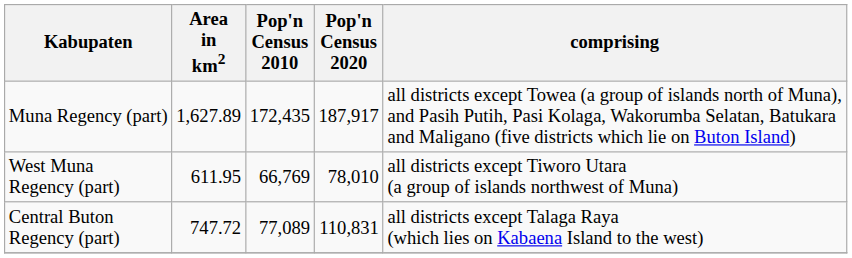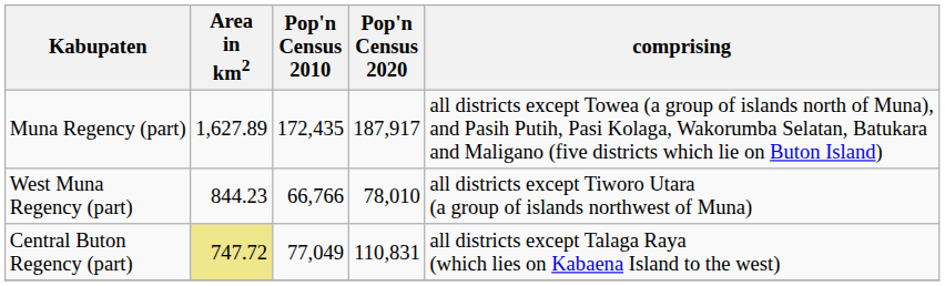West Muna Regency (part) | Area in km2: 611.95 -> 844.23
West Muna Regency (part) | Pop'n Census 2010: 66,769 -> 66,766
Central Buton Regency (part) | Area in km2: no background -> khaki background
Central Buton Regency (part) | Pop'n Census 2010: 77,089 -> 77,049
